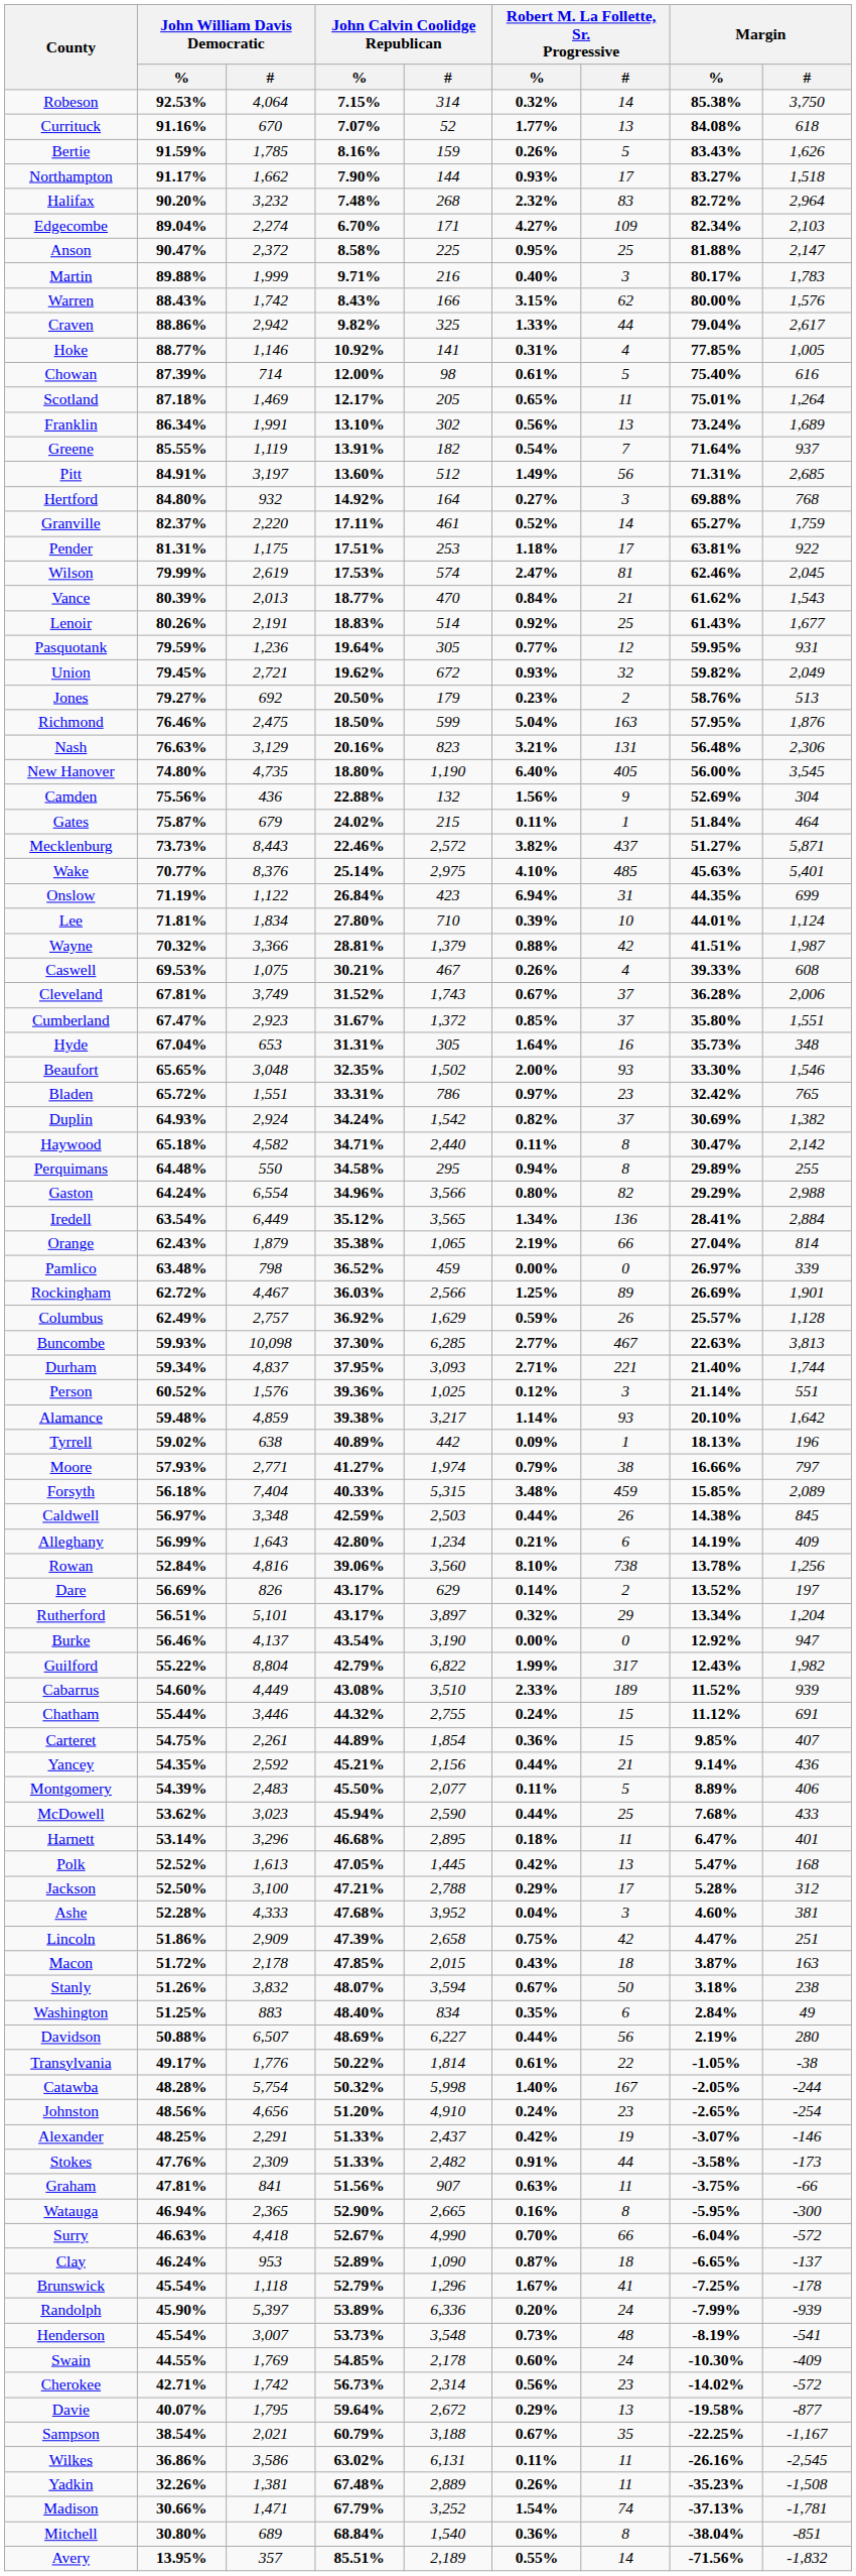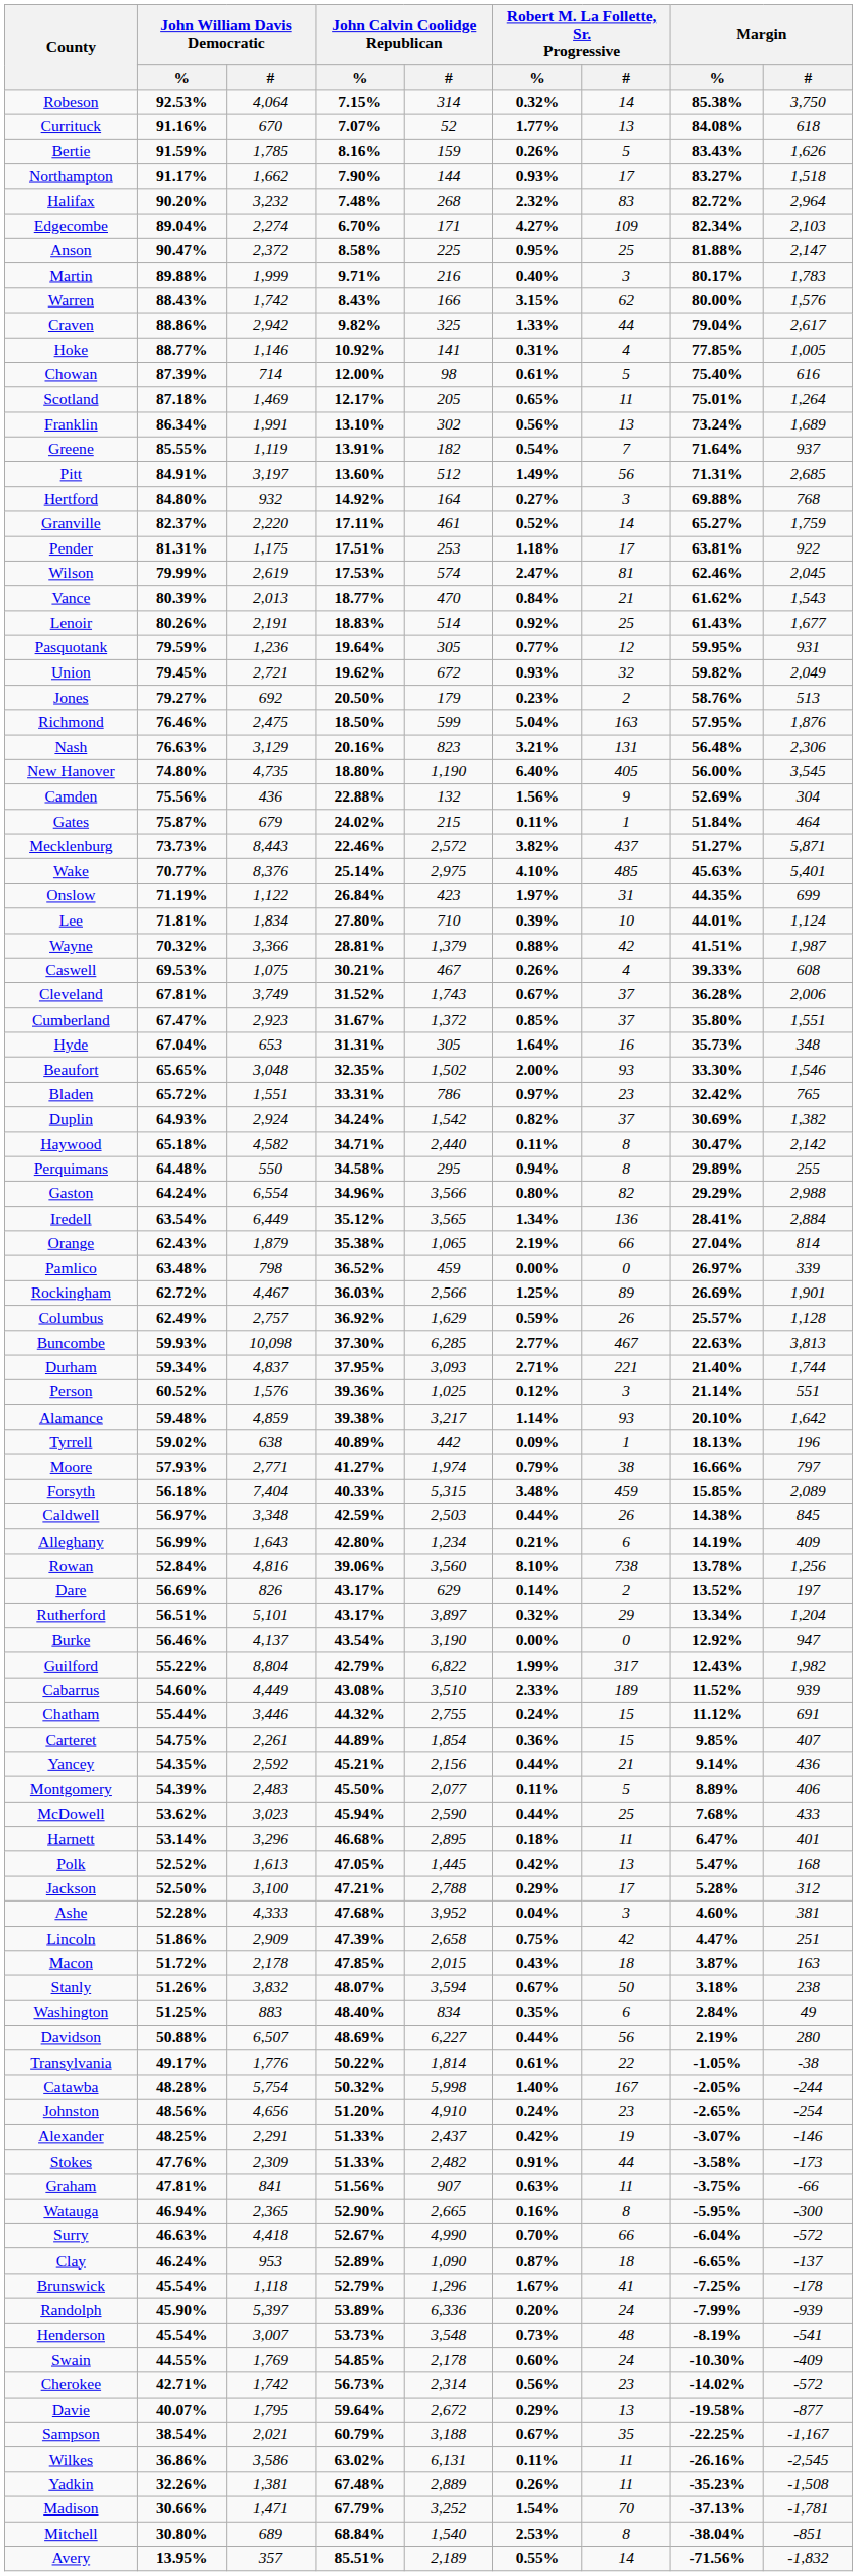Onslow | Robert M. La Follette, Sr. Progressive / %: 6.94% -> 1.97%
Madison | Robert M. La Follette, Sr. Progressive / #: 74 -> 70
Mitchell | Robert M. La Follette, Sr. Progressive / %: 0.36% -> 2.53%
